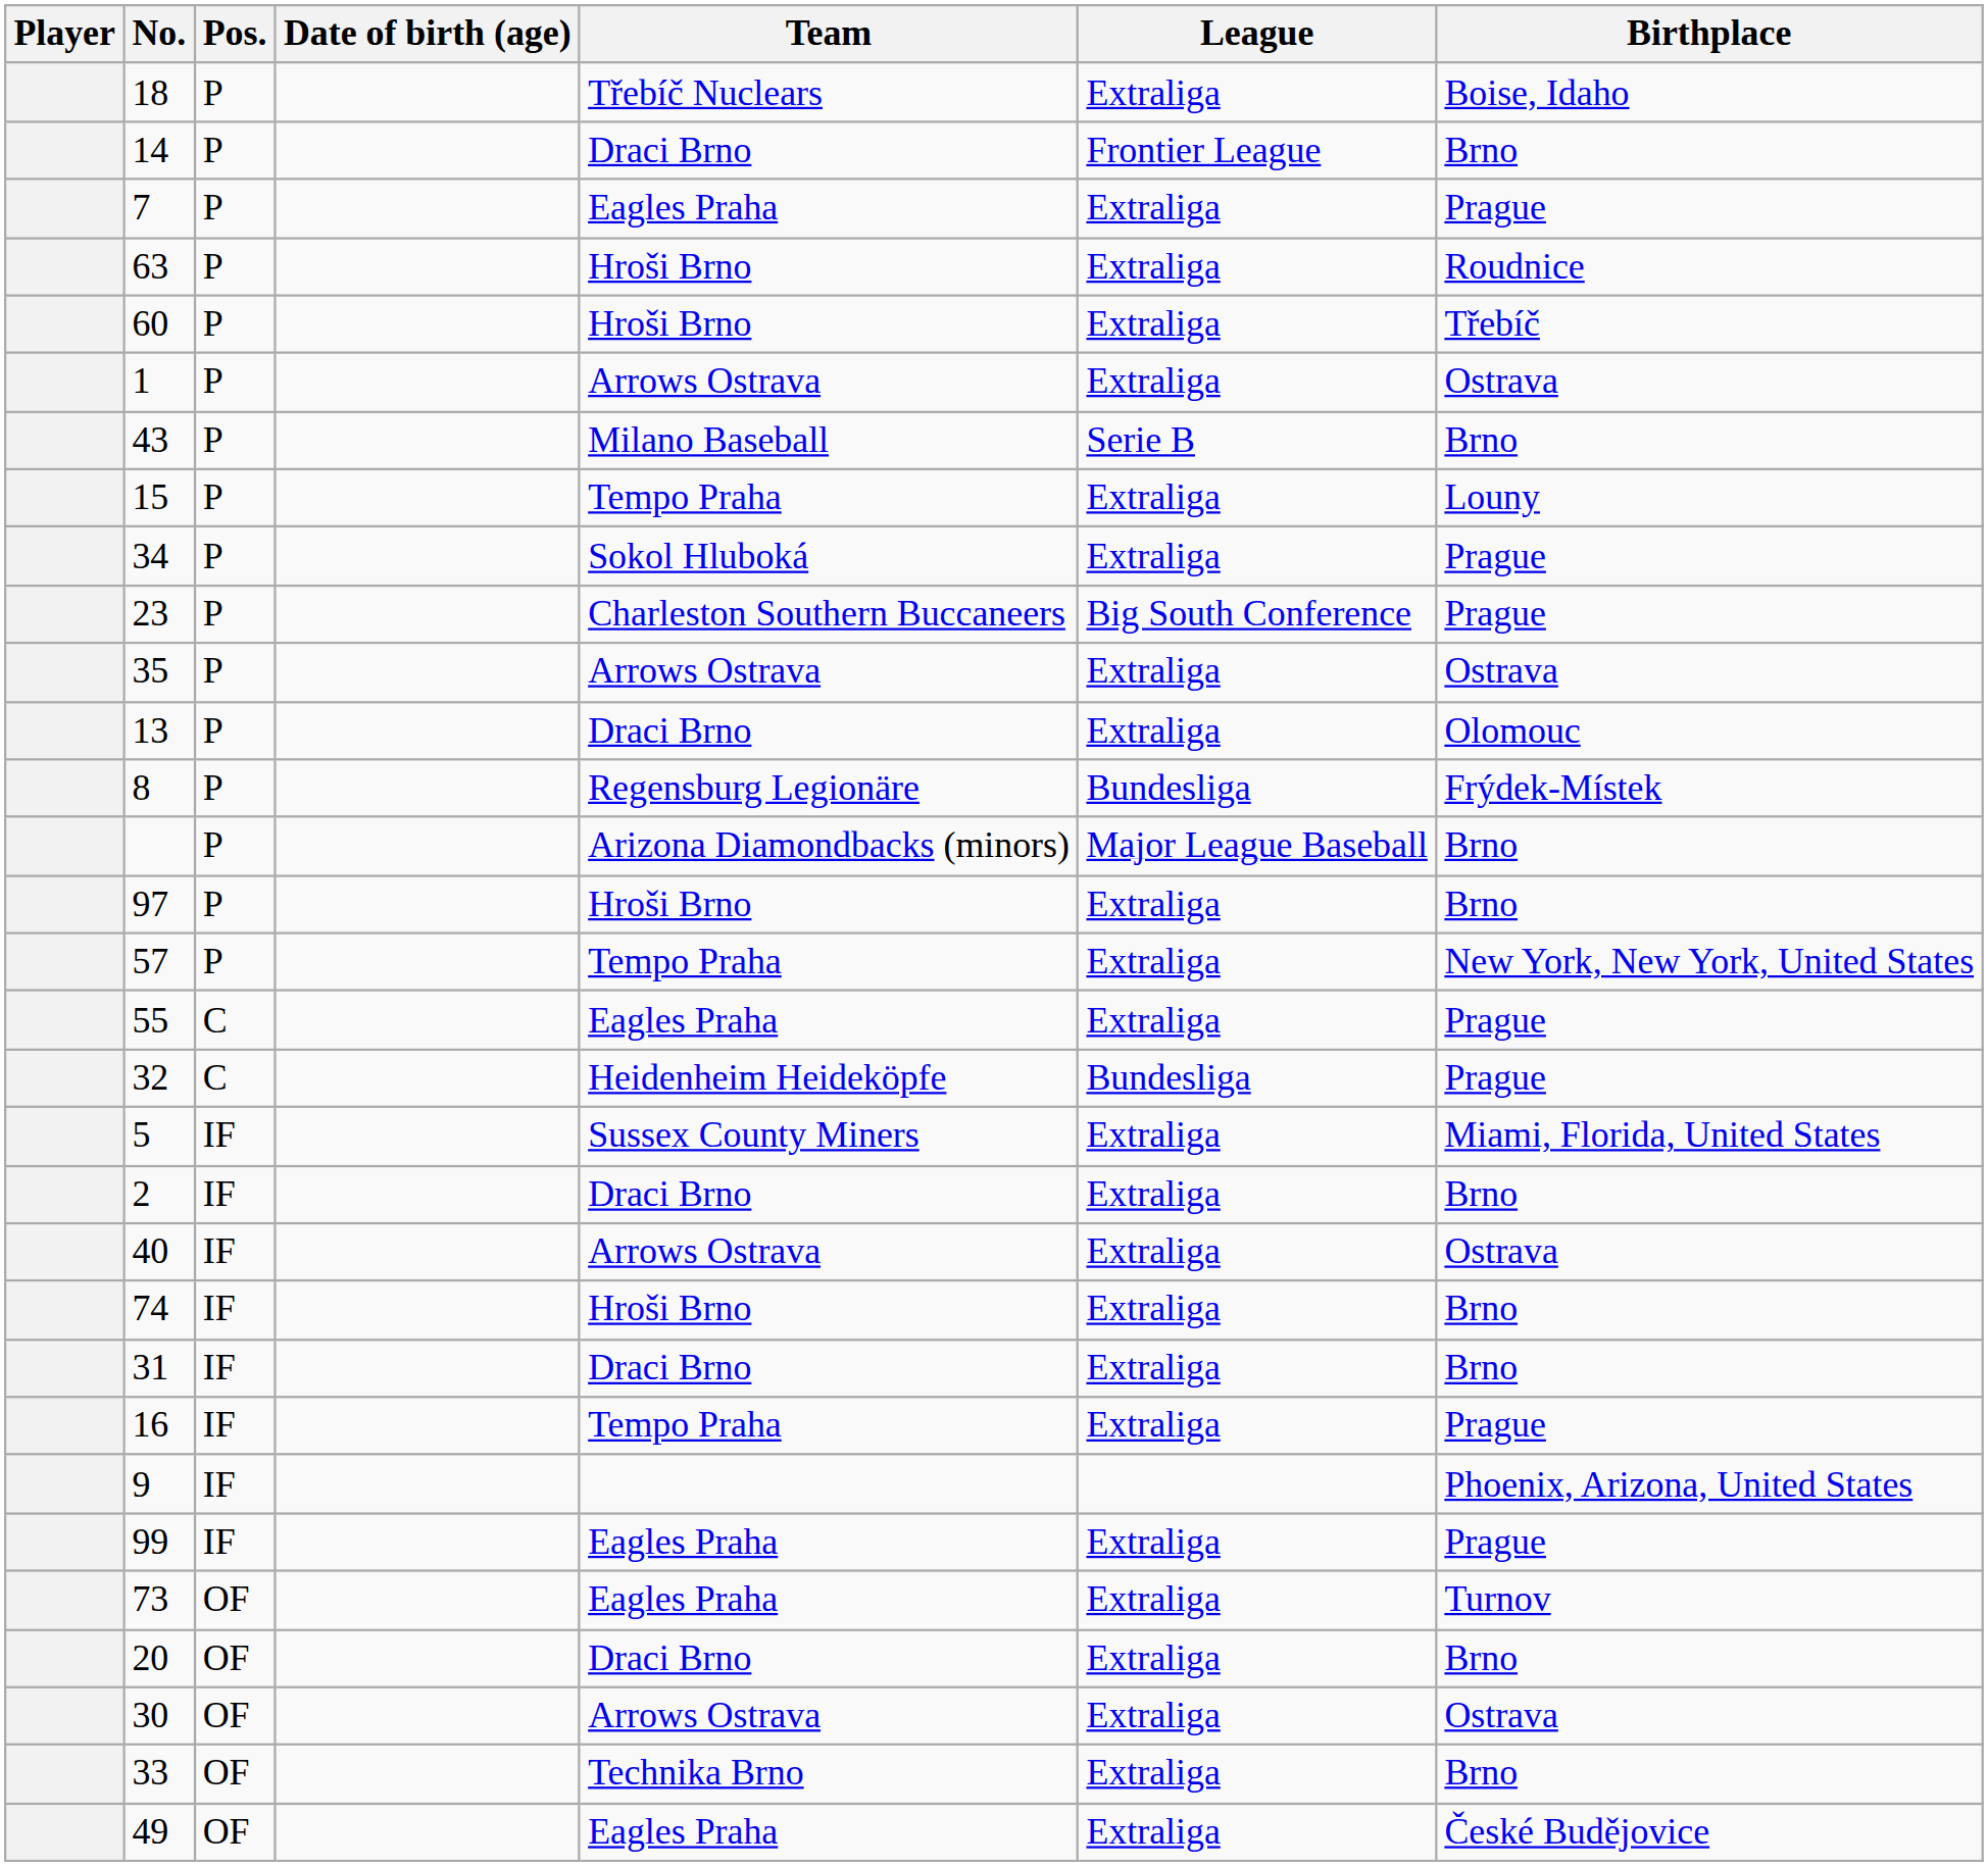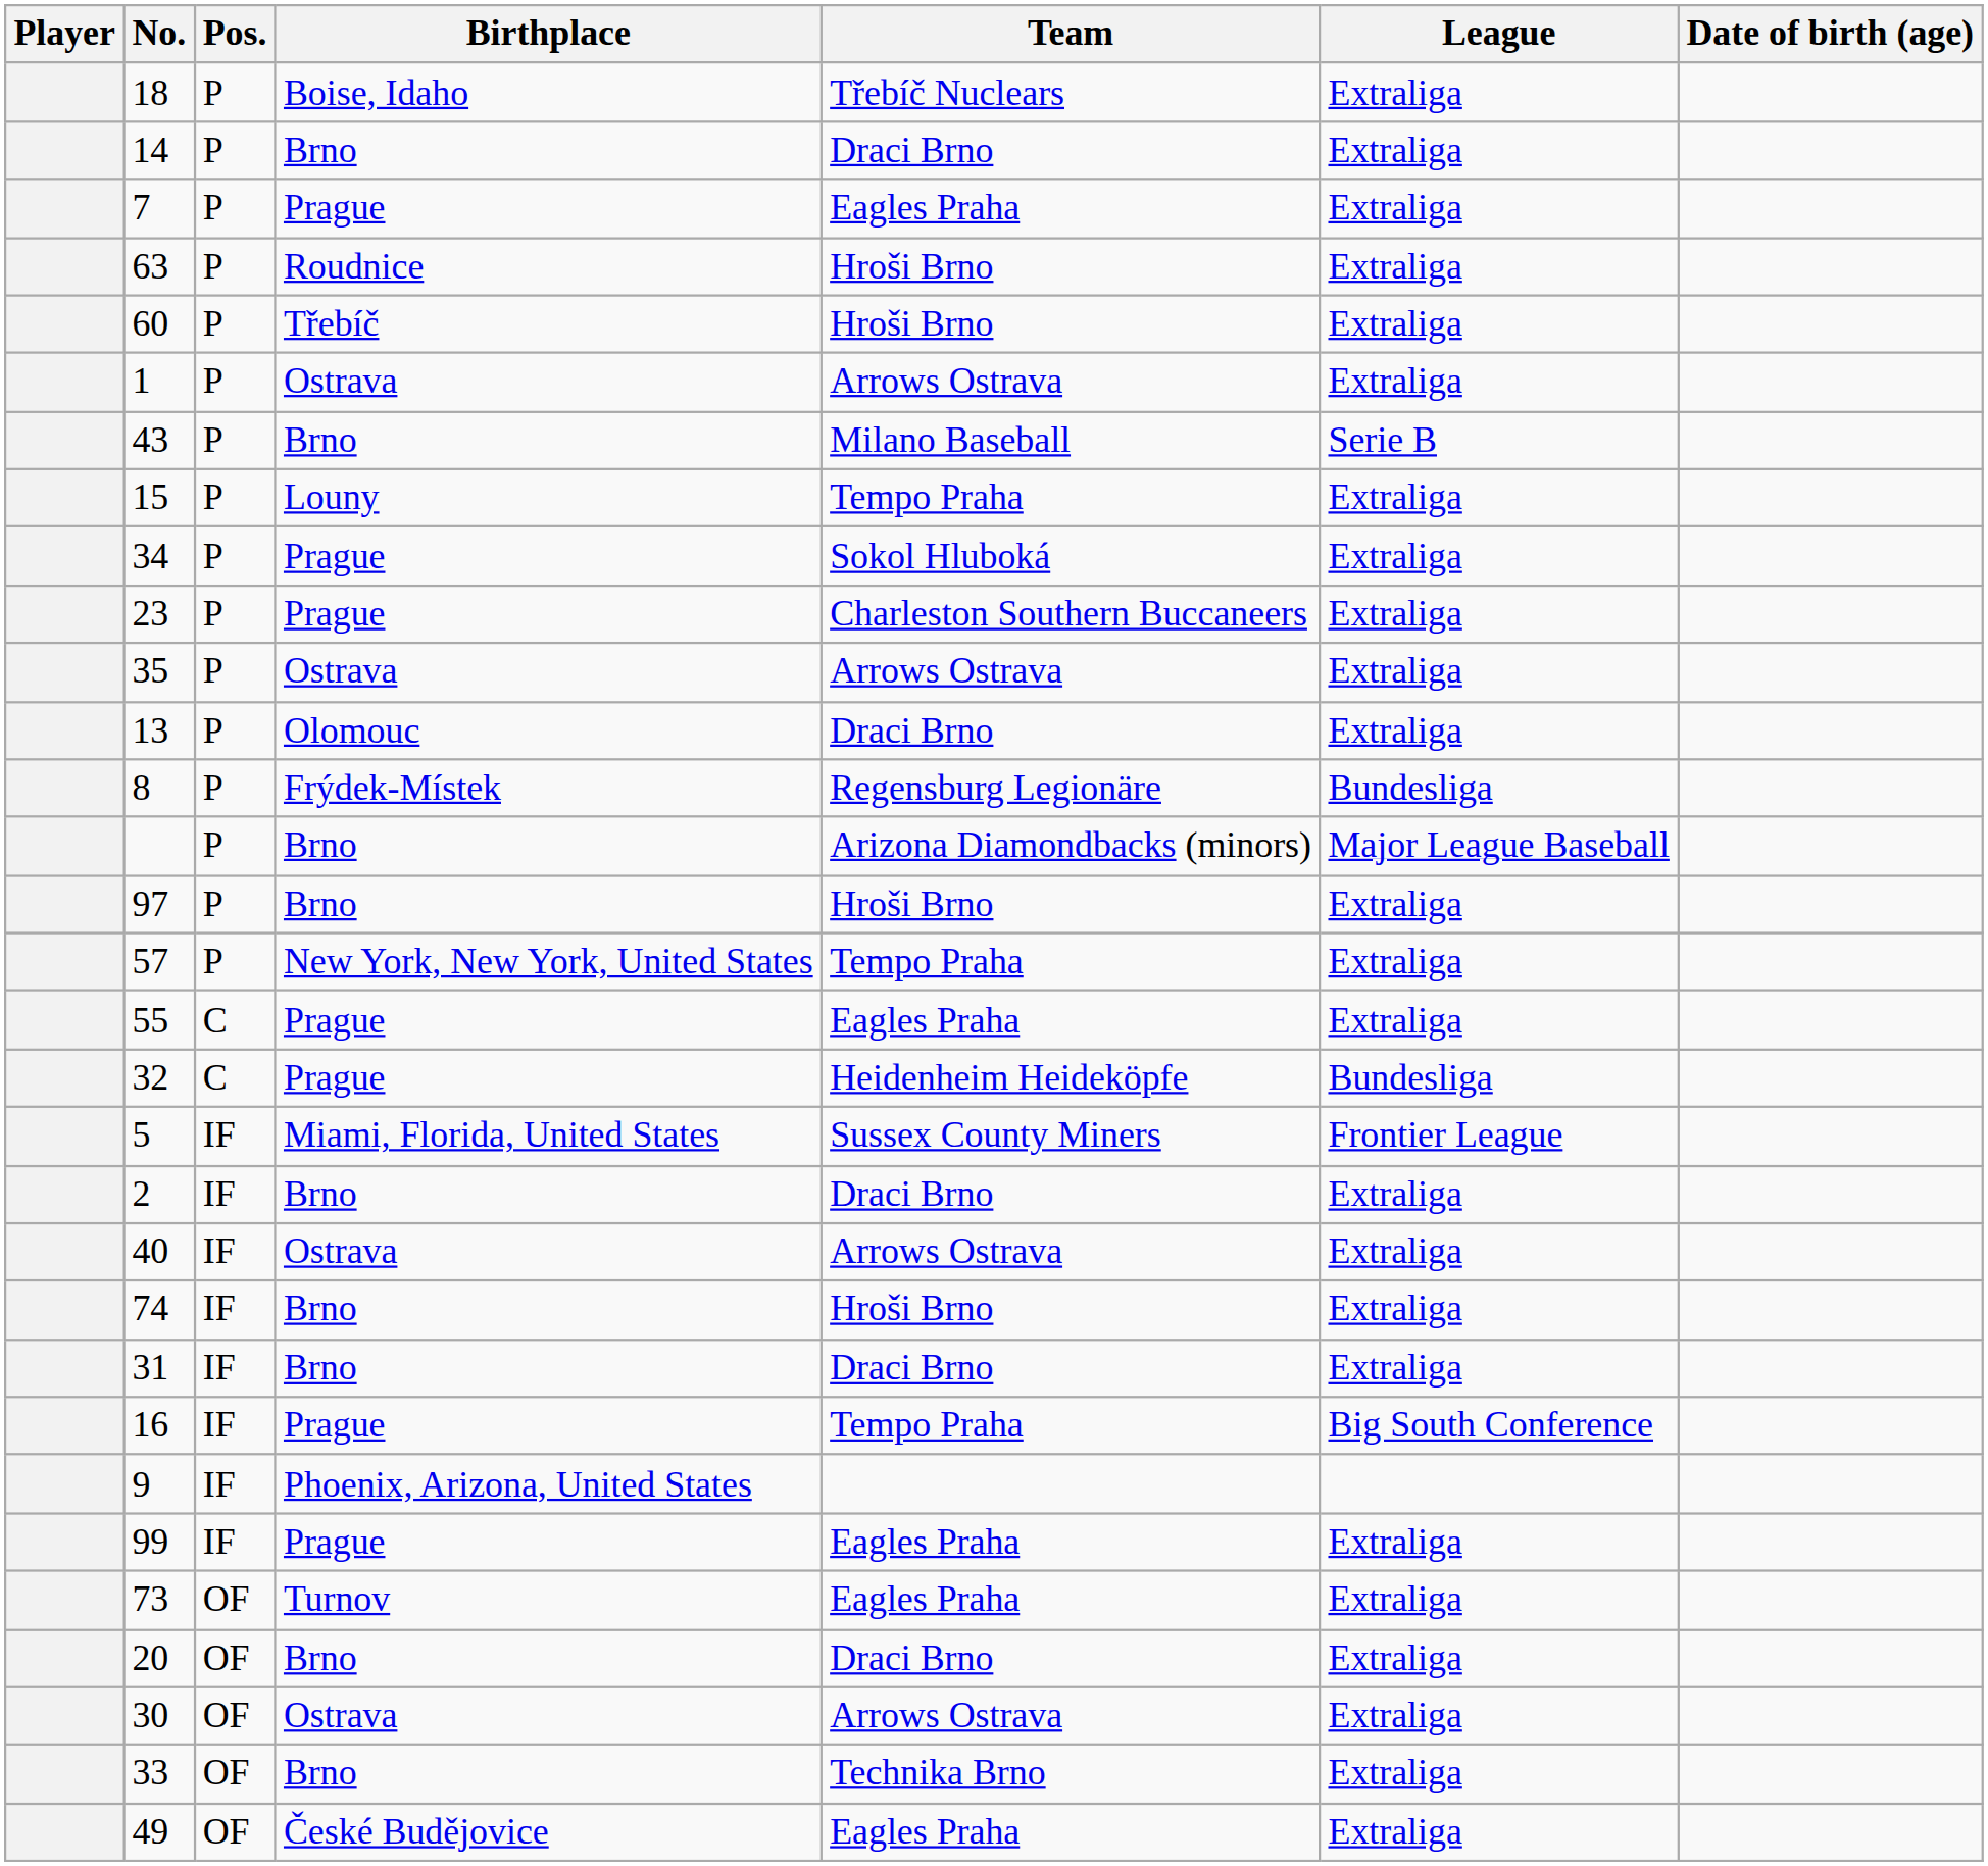columns swapped: Date of birth (age) <-> Birthplace
14 | League: Frontier League -> Extraliga
23 | League: Big South Conference -> Extraliga
5 | League: Extraliga -> Frontier League
16 | League: Extraliga -> Big South Conference
